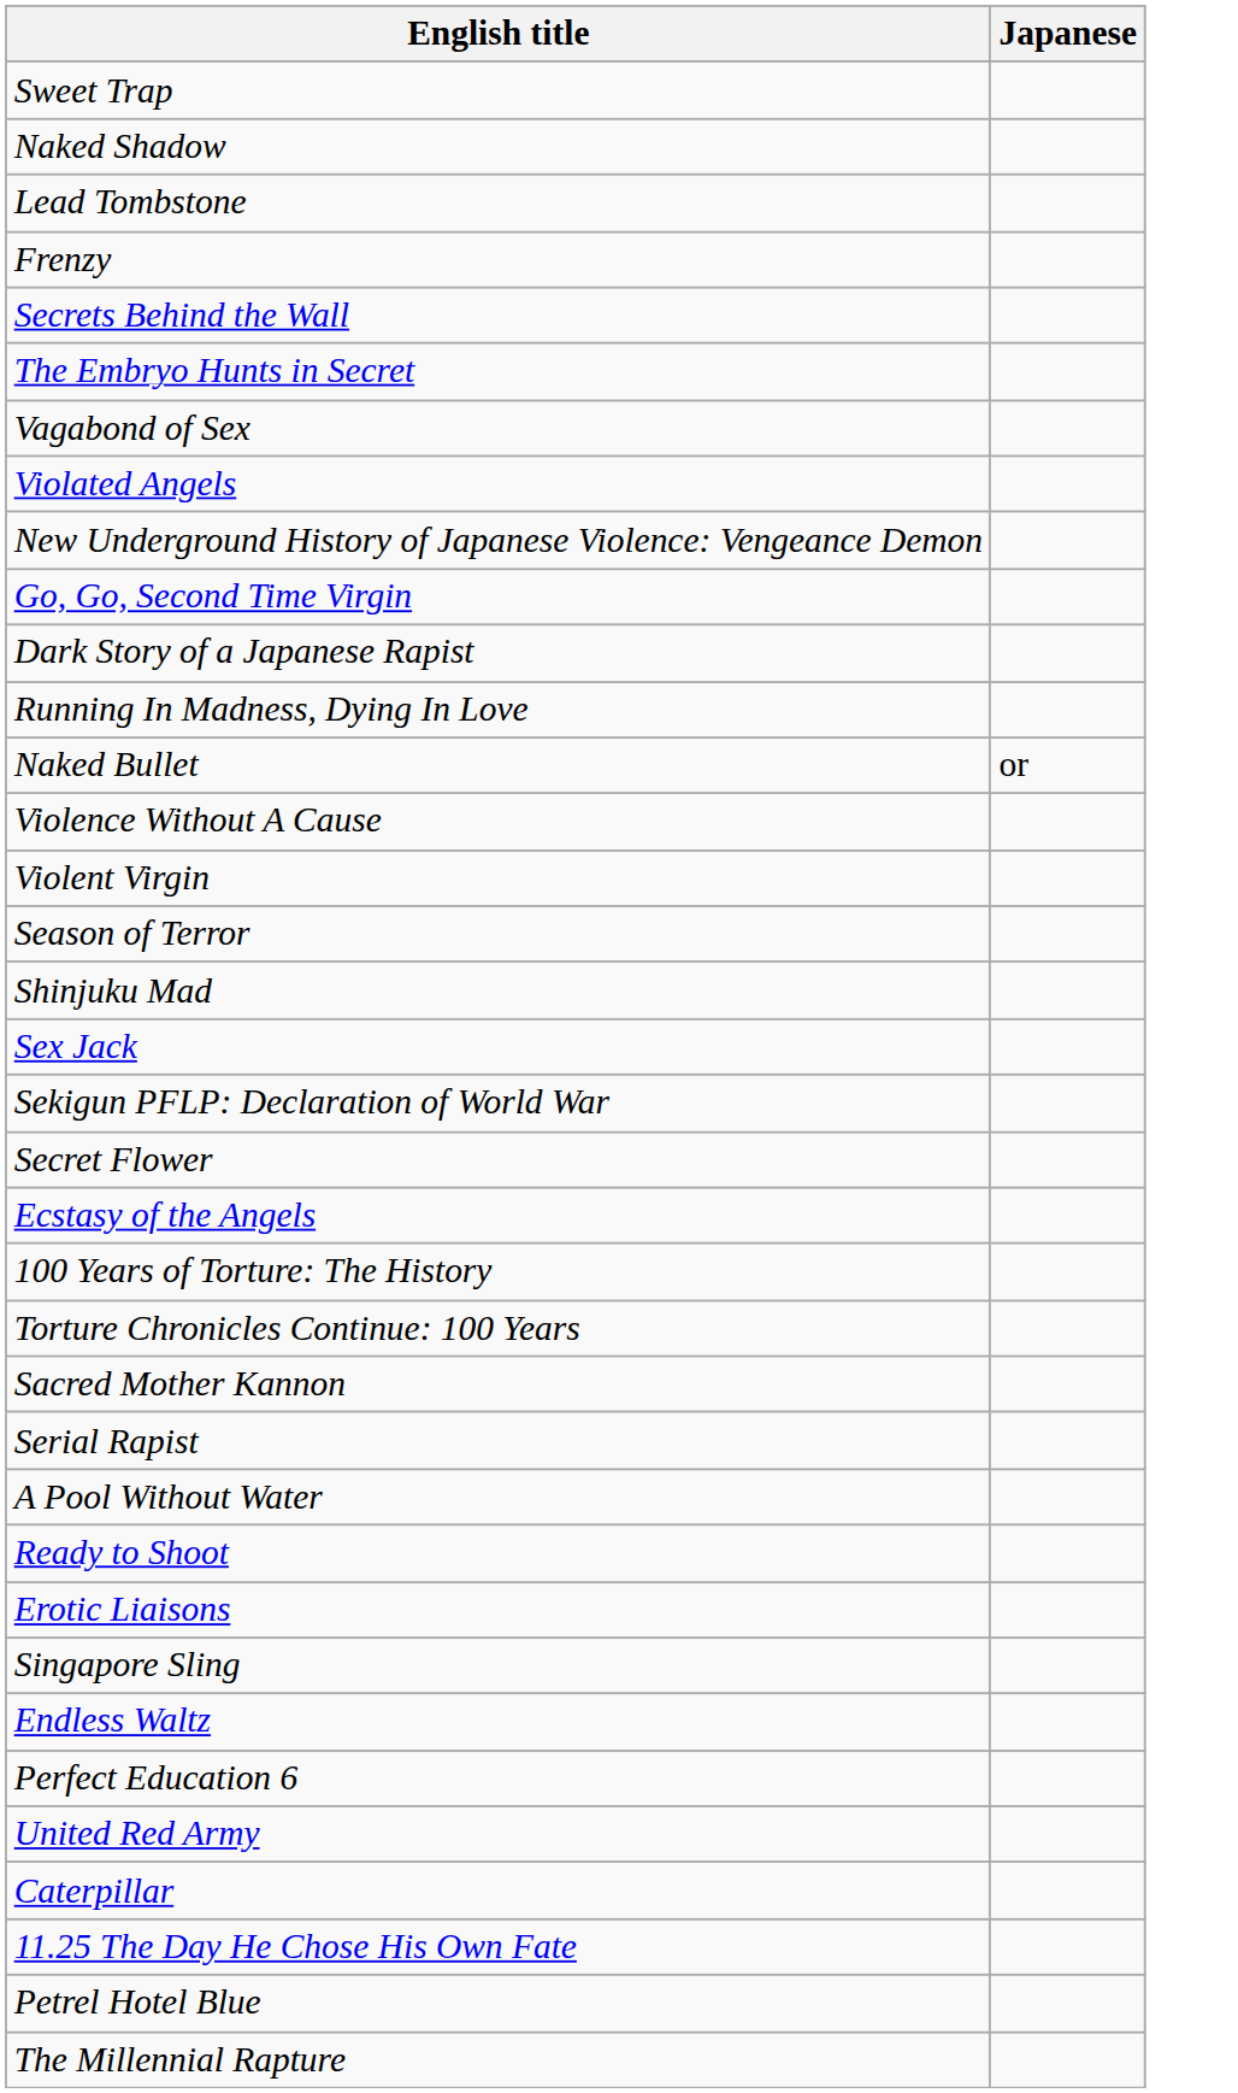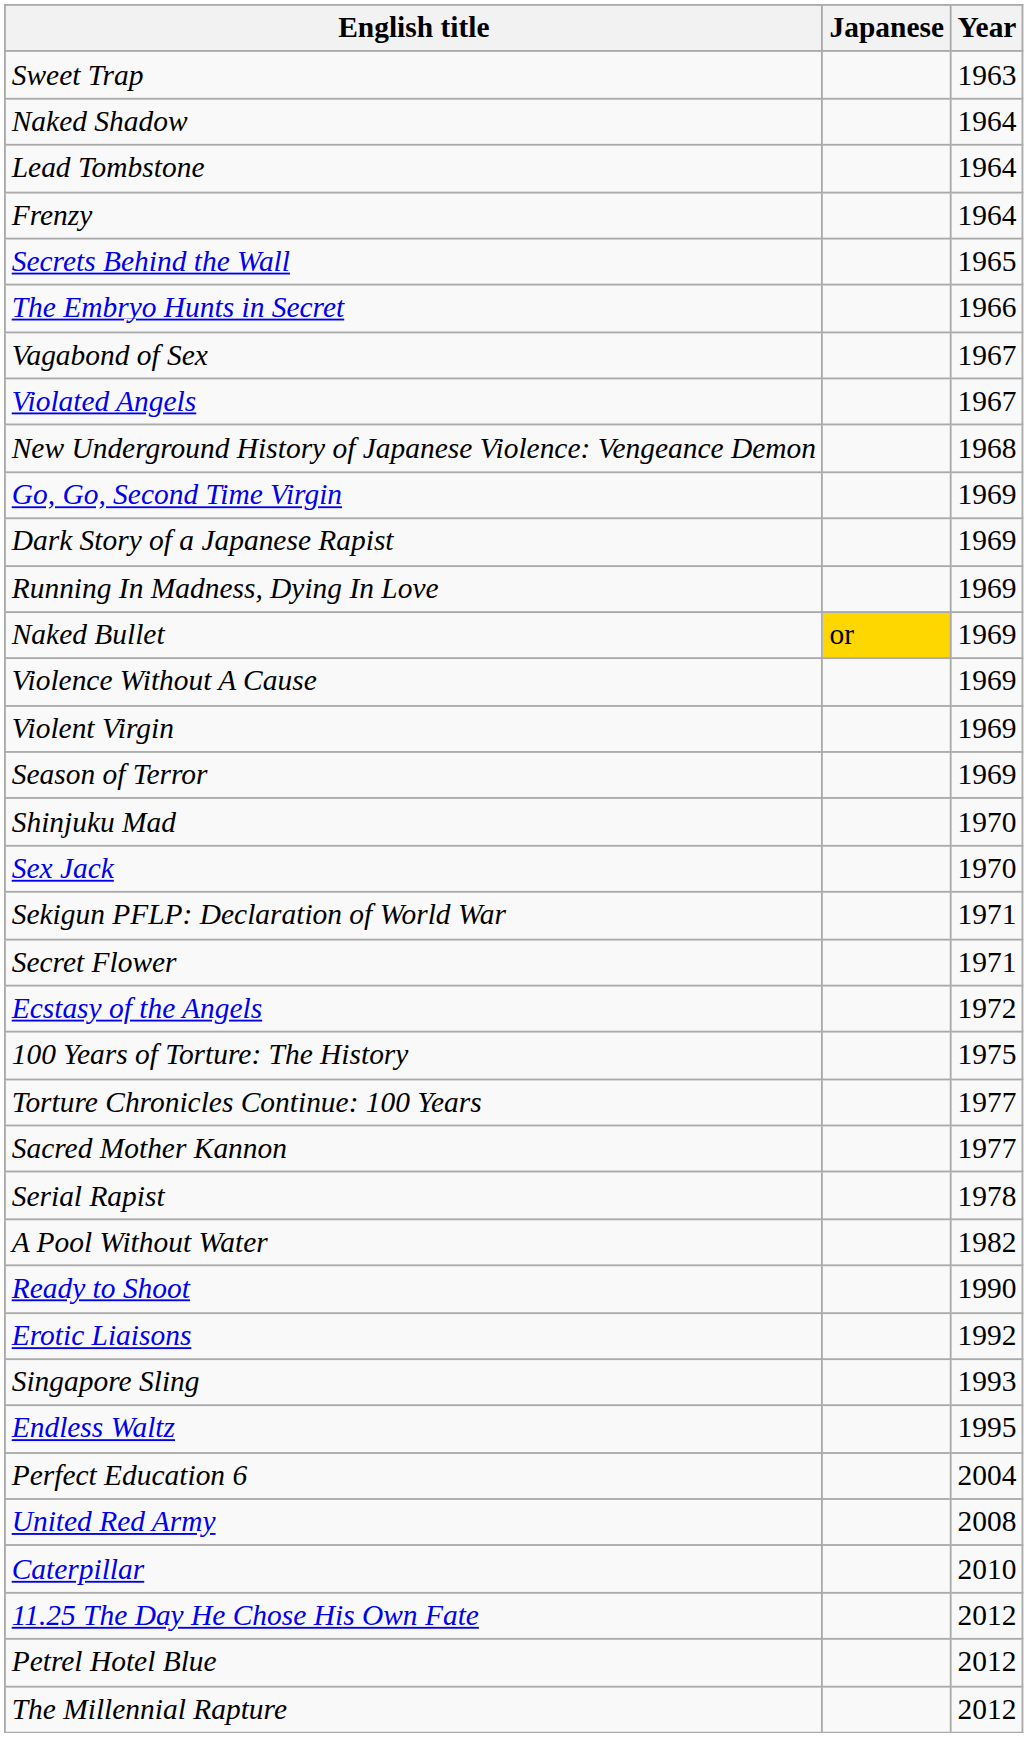+ column: Year | 1963 | 1964 | 1964 | 1964 | 1965 | 1966 | 1967 | 1967 | 1968 | 1969 | 1969 | 1969 | 1969 | 1969 | 1969 | 1969 | 1970 | 1970 | 1971 | 1971 | 1972 | 1975 | 1977 | 1977 | 1978 | 1982 | 1990 | 1992 | 1993 | 1995 | 2004 | 2008 | 2010 | 2012 | 2012 | 2012
Naked Bullet | Japanese: no background -> gold background
